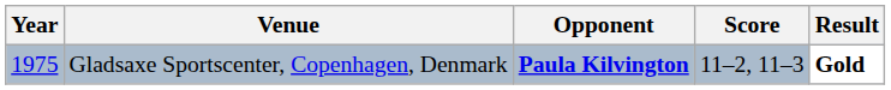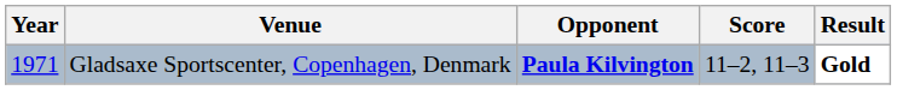Gladsaxe Sportscenter, Copenhagen, Denmark | Year: 1975 -> 1971
